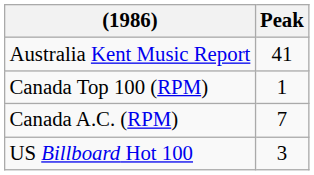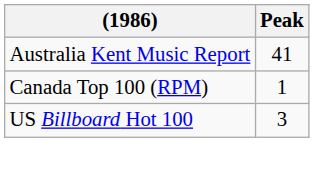- row: Canada A.C. (RPM) | 7
